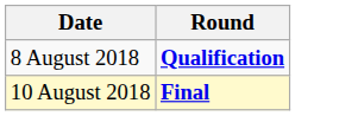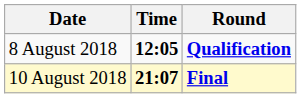+ column: Time | 12:05 | 21:07
